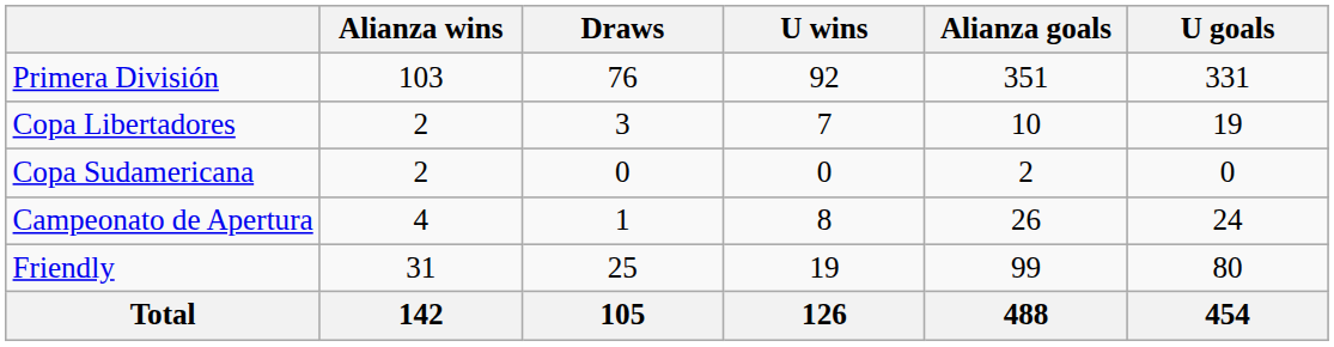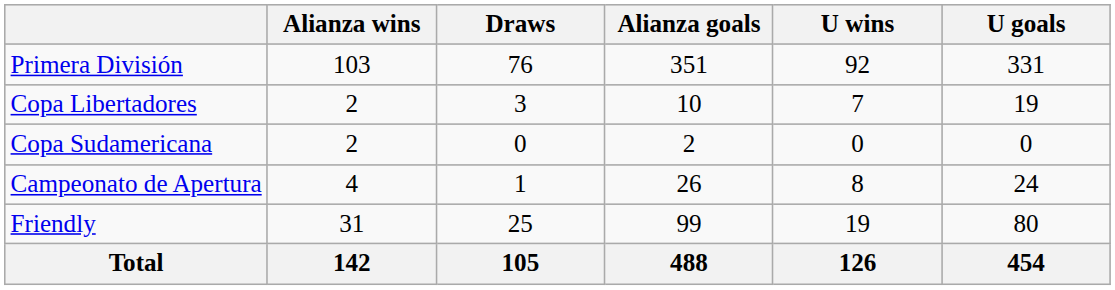columns swapped: U wins <-> Alianza goals
